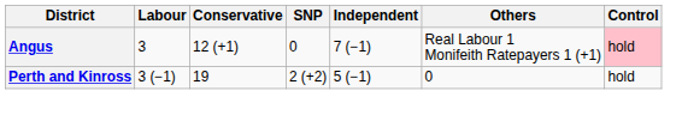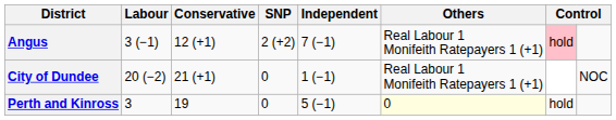Angus | Labour: 3 -> 3 (−1)
Angus | SNP: 0 -> 2 (+2)
+ row: City of Dundee | 20 (−2) | 21 (+1) | 0 | 1 (−1) | Real Labour 1 Monifeith Ratepayers 1 (+1) | NOC
Perth and Kinross | Labour: 3 (−1) -> 3
Perth and Kinross | SNP: 2 (+2) -> 0
Perth and Kinross | Others: no background -> lightyellow background
